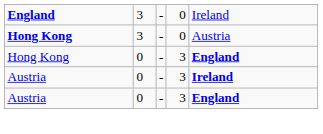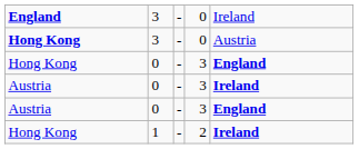+ row: Hong Kong | 1 | - | 2 | Ireland
